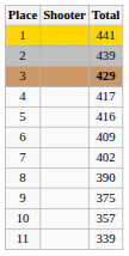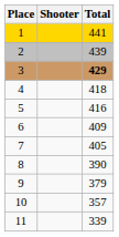4 | Total: 417 -> 418
7 | Total: 402 -> 405
9 | Total: 375 -> 379
